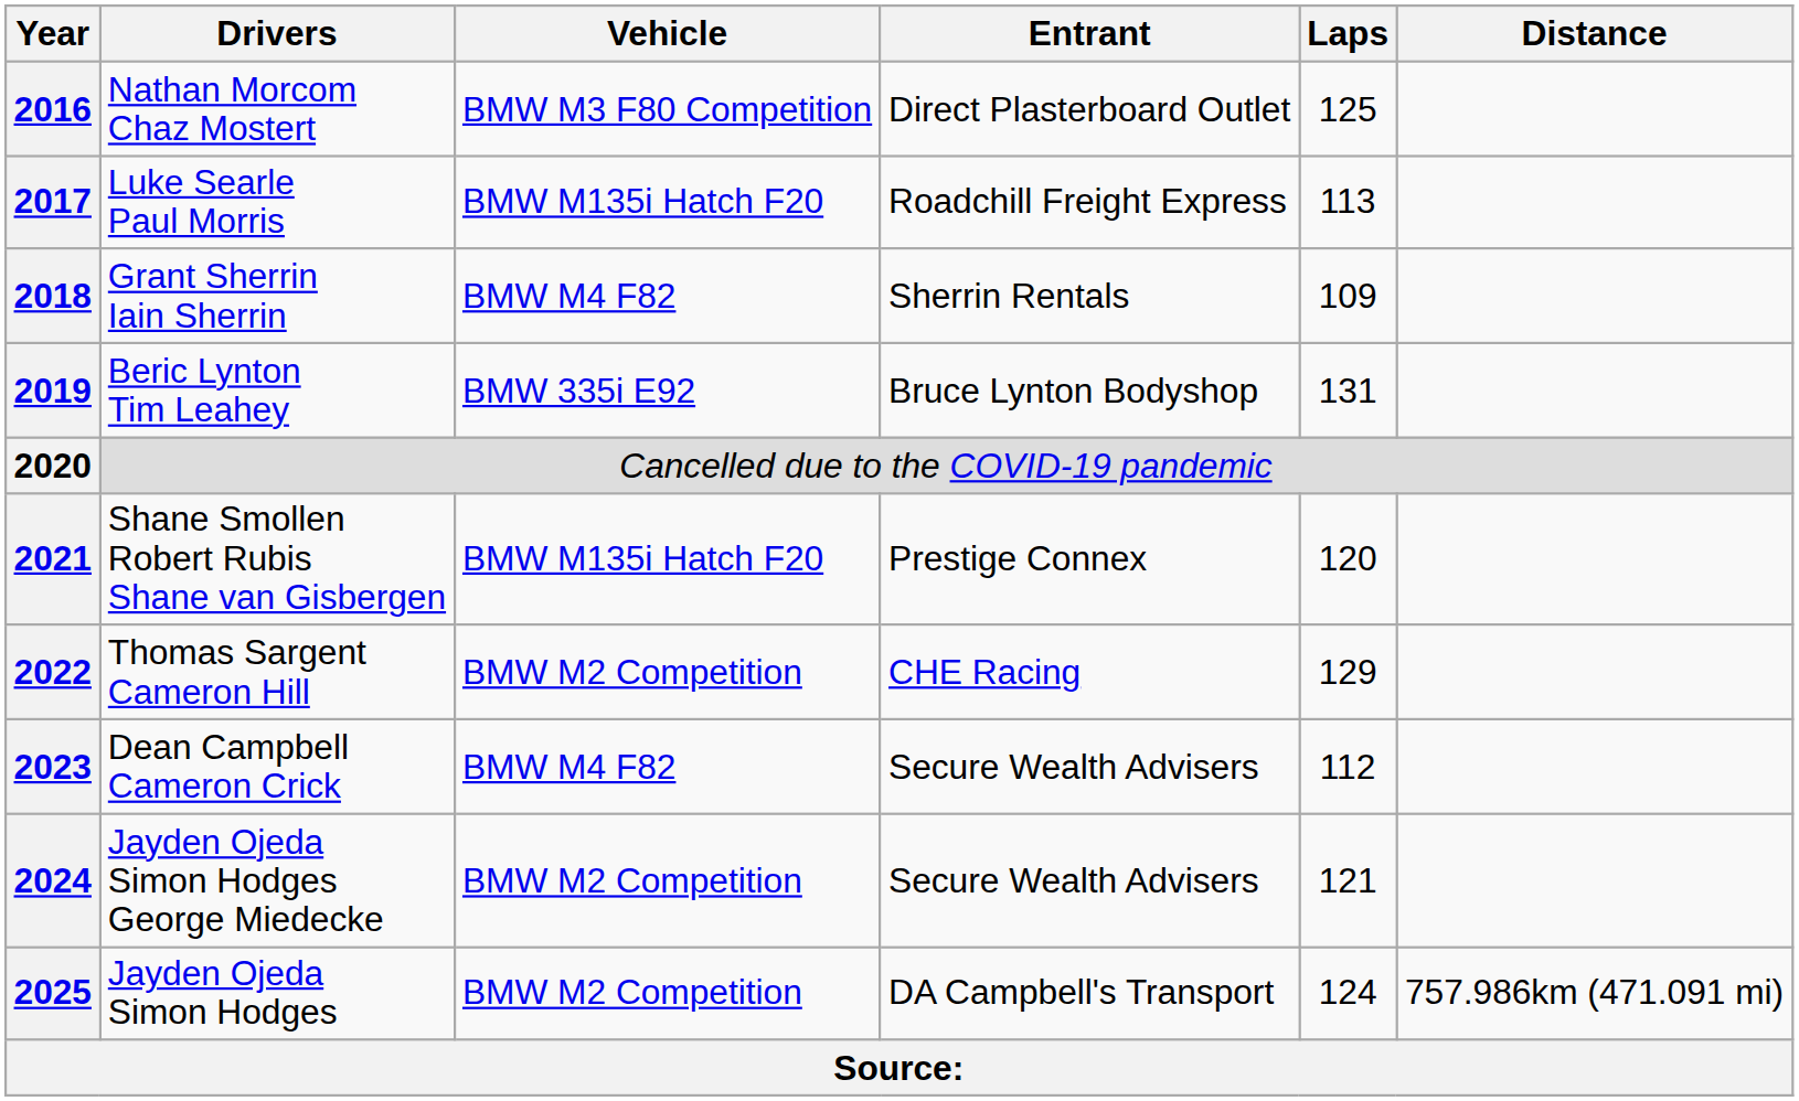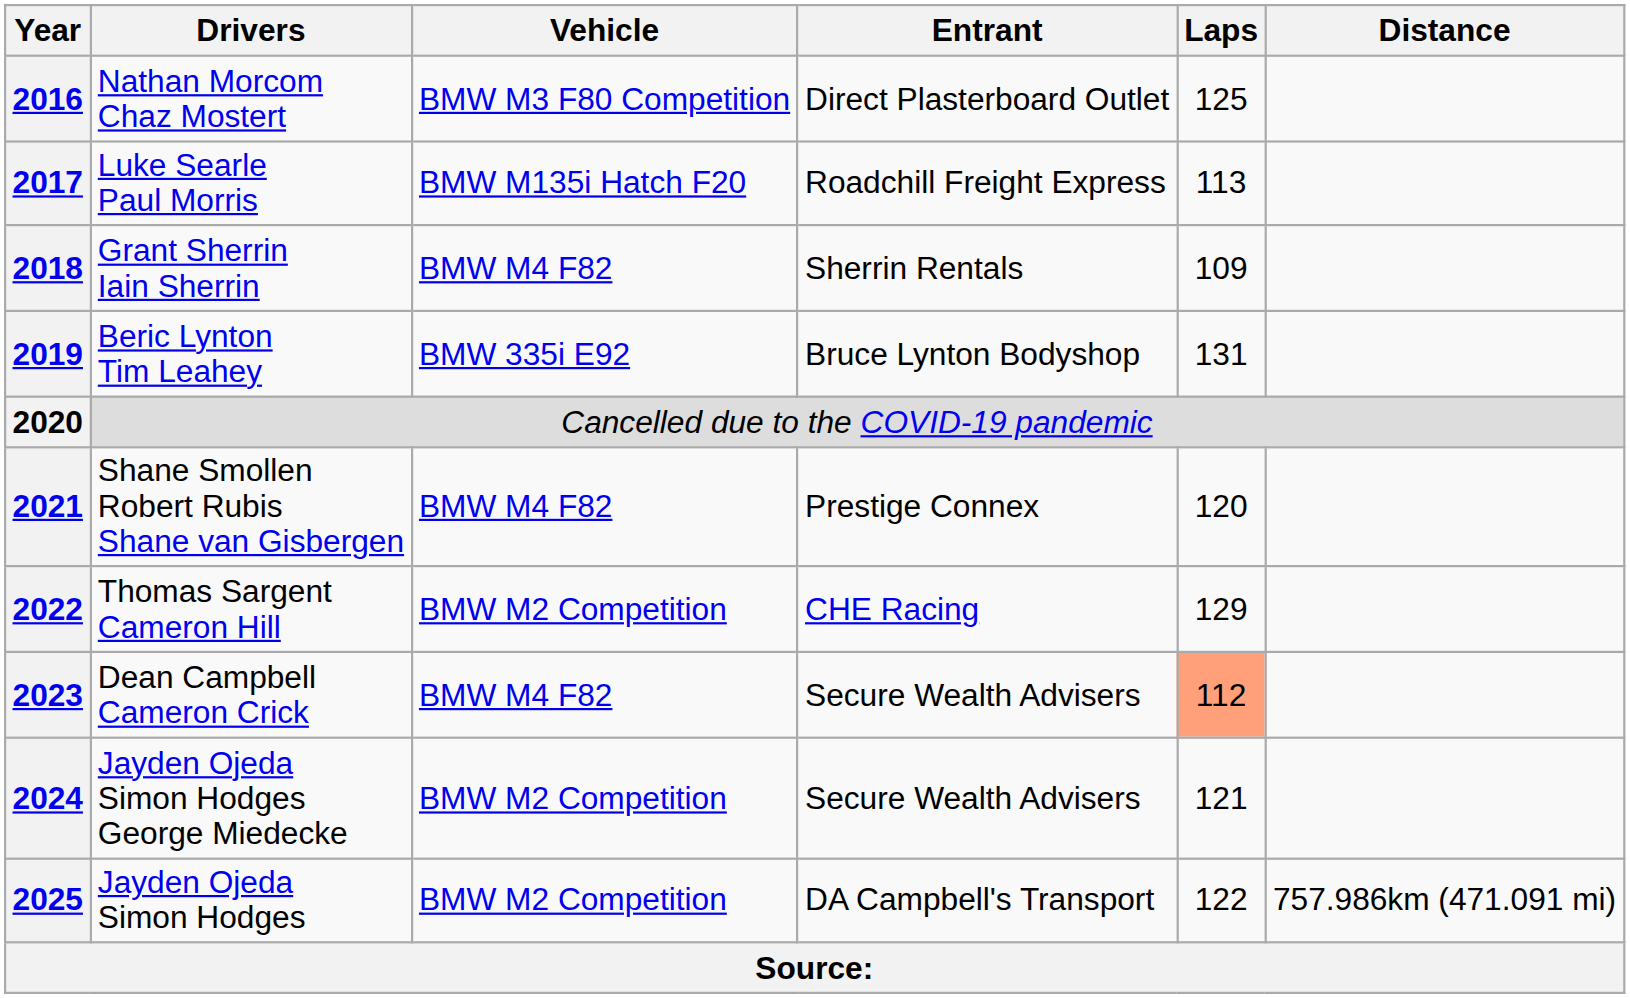2021 | Vehicle: BMW M135i Hatch F20 -> BMW M4 F82
2023 | Laps: no background -> lightsalmon background
2025 | Laps: 124 -> 122
